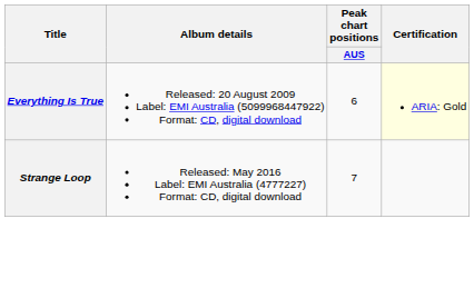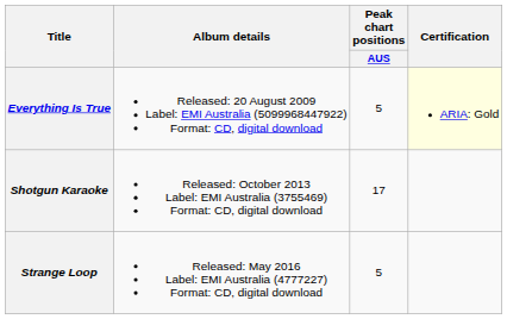Everything Is True | Peak chart positions / AUS: 6 -> 5
+ row: Shotgun Karaoke | Released: October 2013 Label: EMI Australia (3755469) Format: CD, digital download | 17
Strange Loop | Peak chart positions / AUS: 7 -> 5
